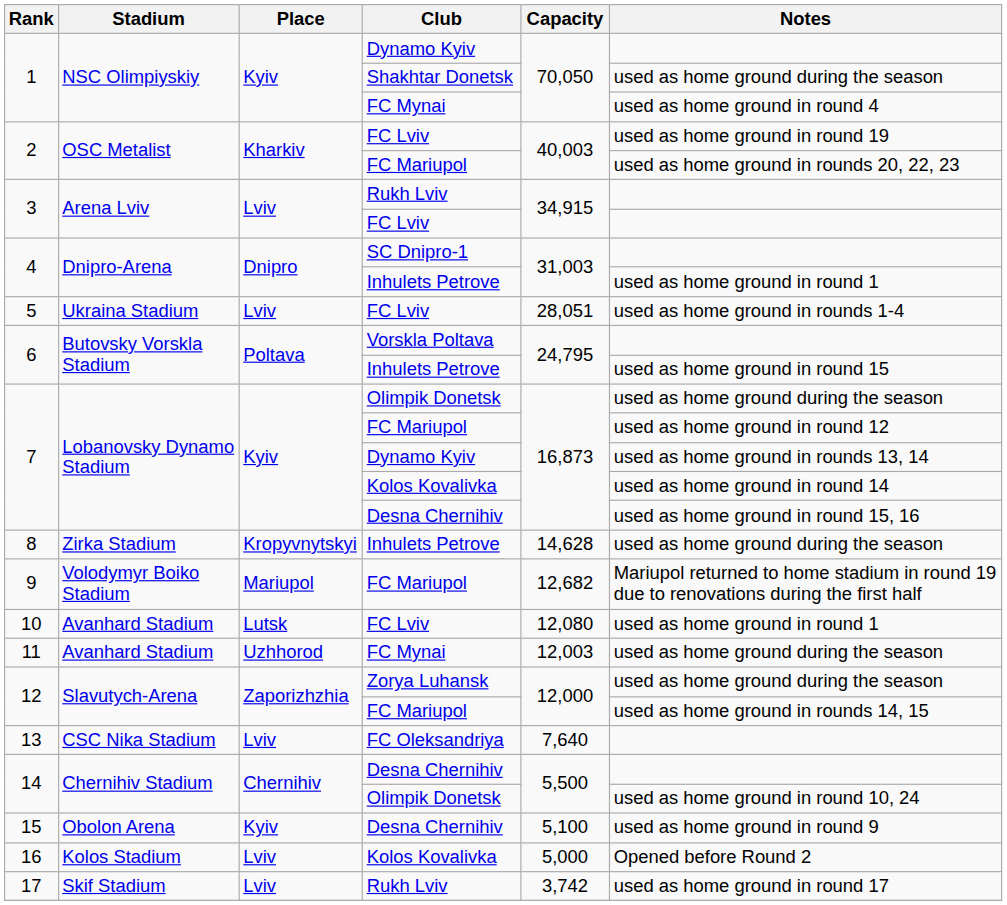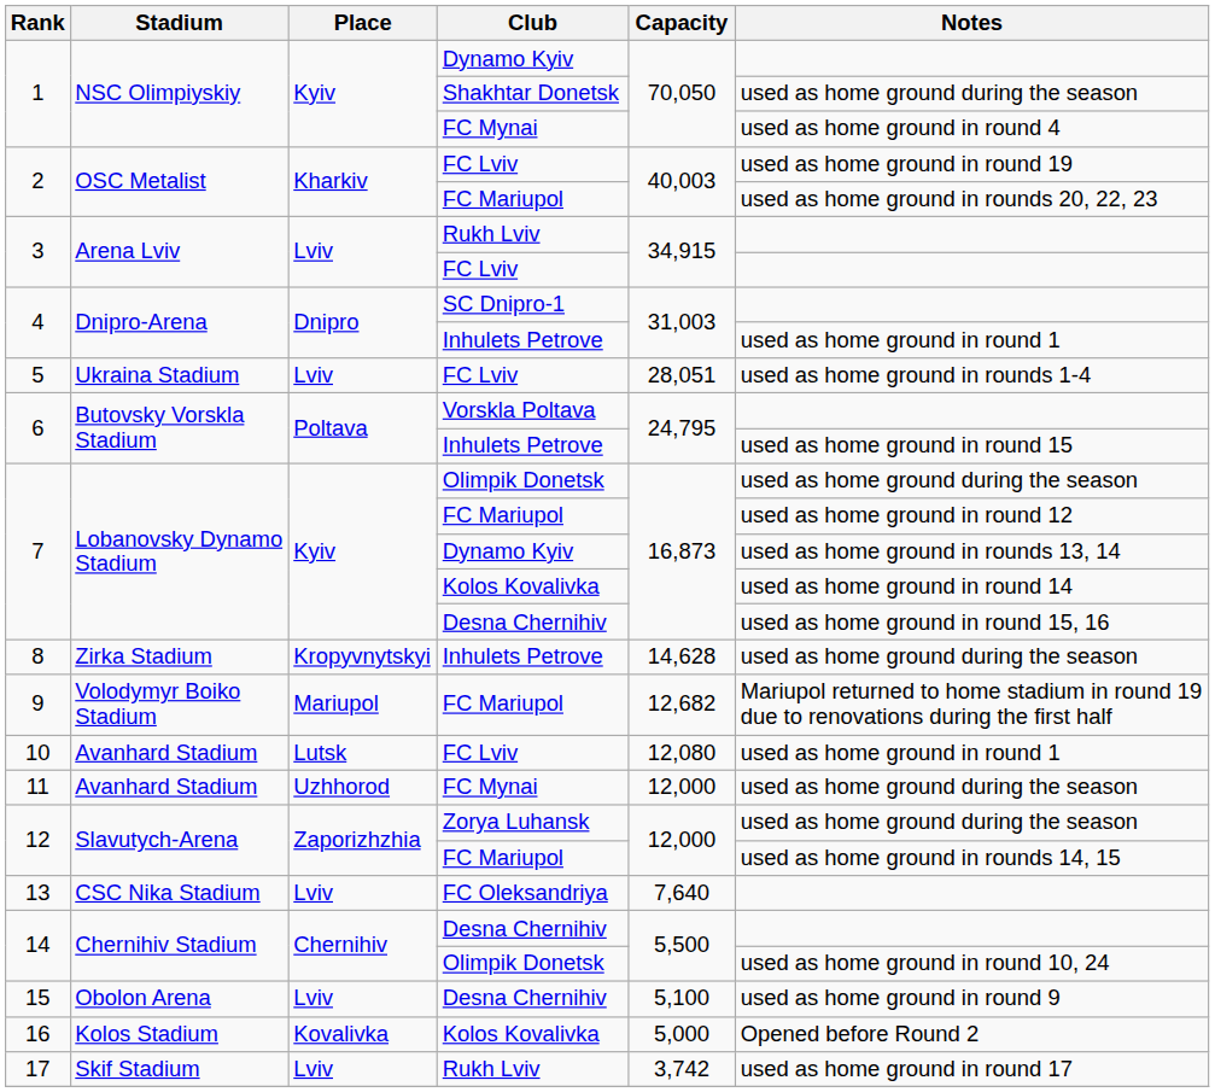11 | Capacity: 12,003 -> 12,000
15 | Place: Kyiv -> Lviv
16 | Place: Lviv -> Kovalivka
